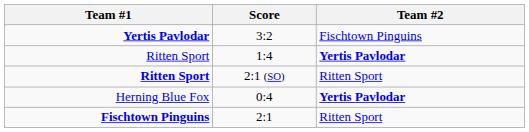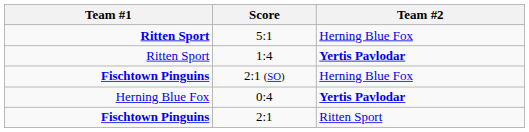- row: Yertis Pavlodar | 3:2 | Fischtown Pinguins
+ row: Ritten Sport | 5:1 | Herning Blue Fox
2:1 (SO) | Team #1: Ritten Sport -> Fischtown Pinguins
2:1 (SO) | Team #2: Ritten Sport -> Herning Blue Fox
